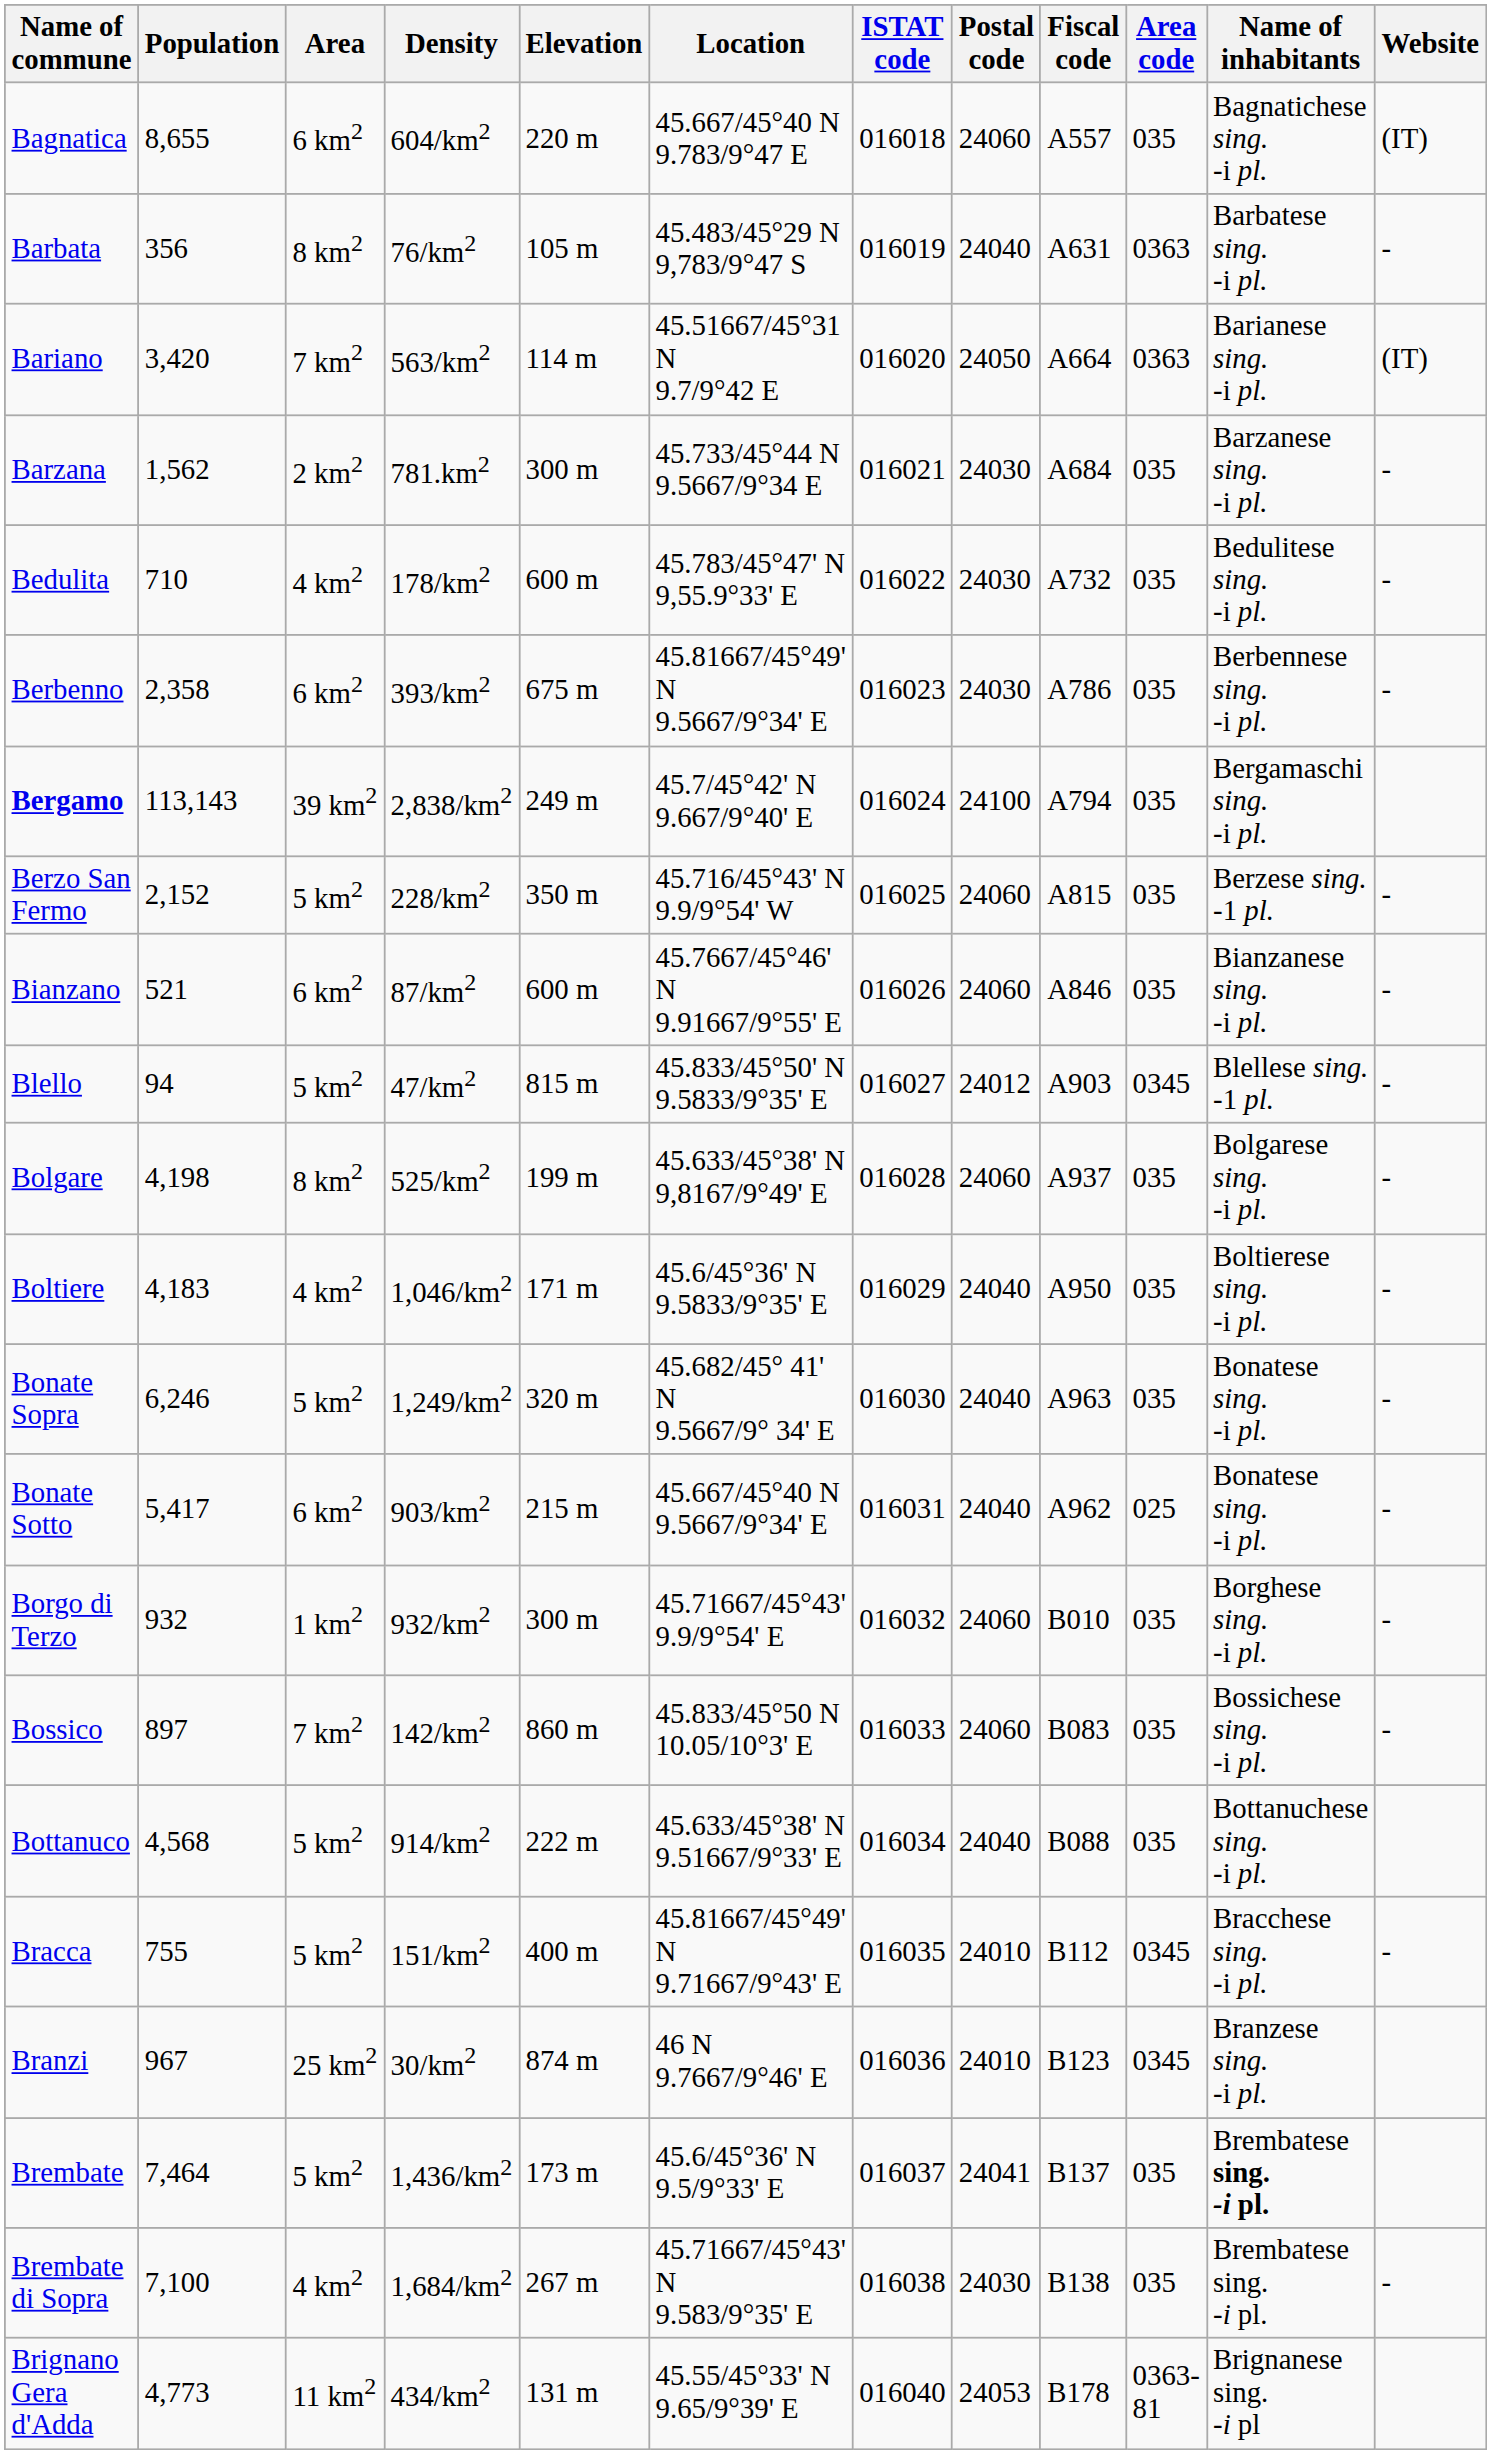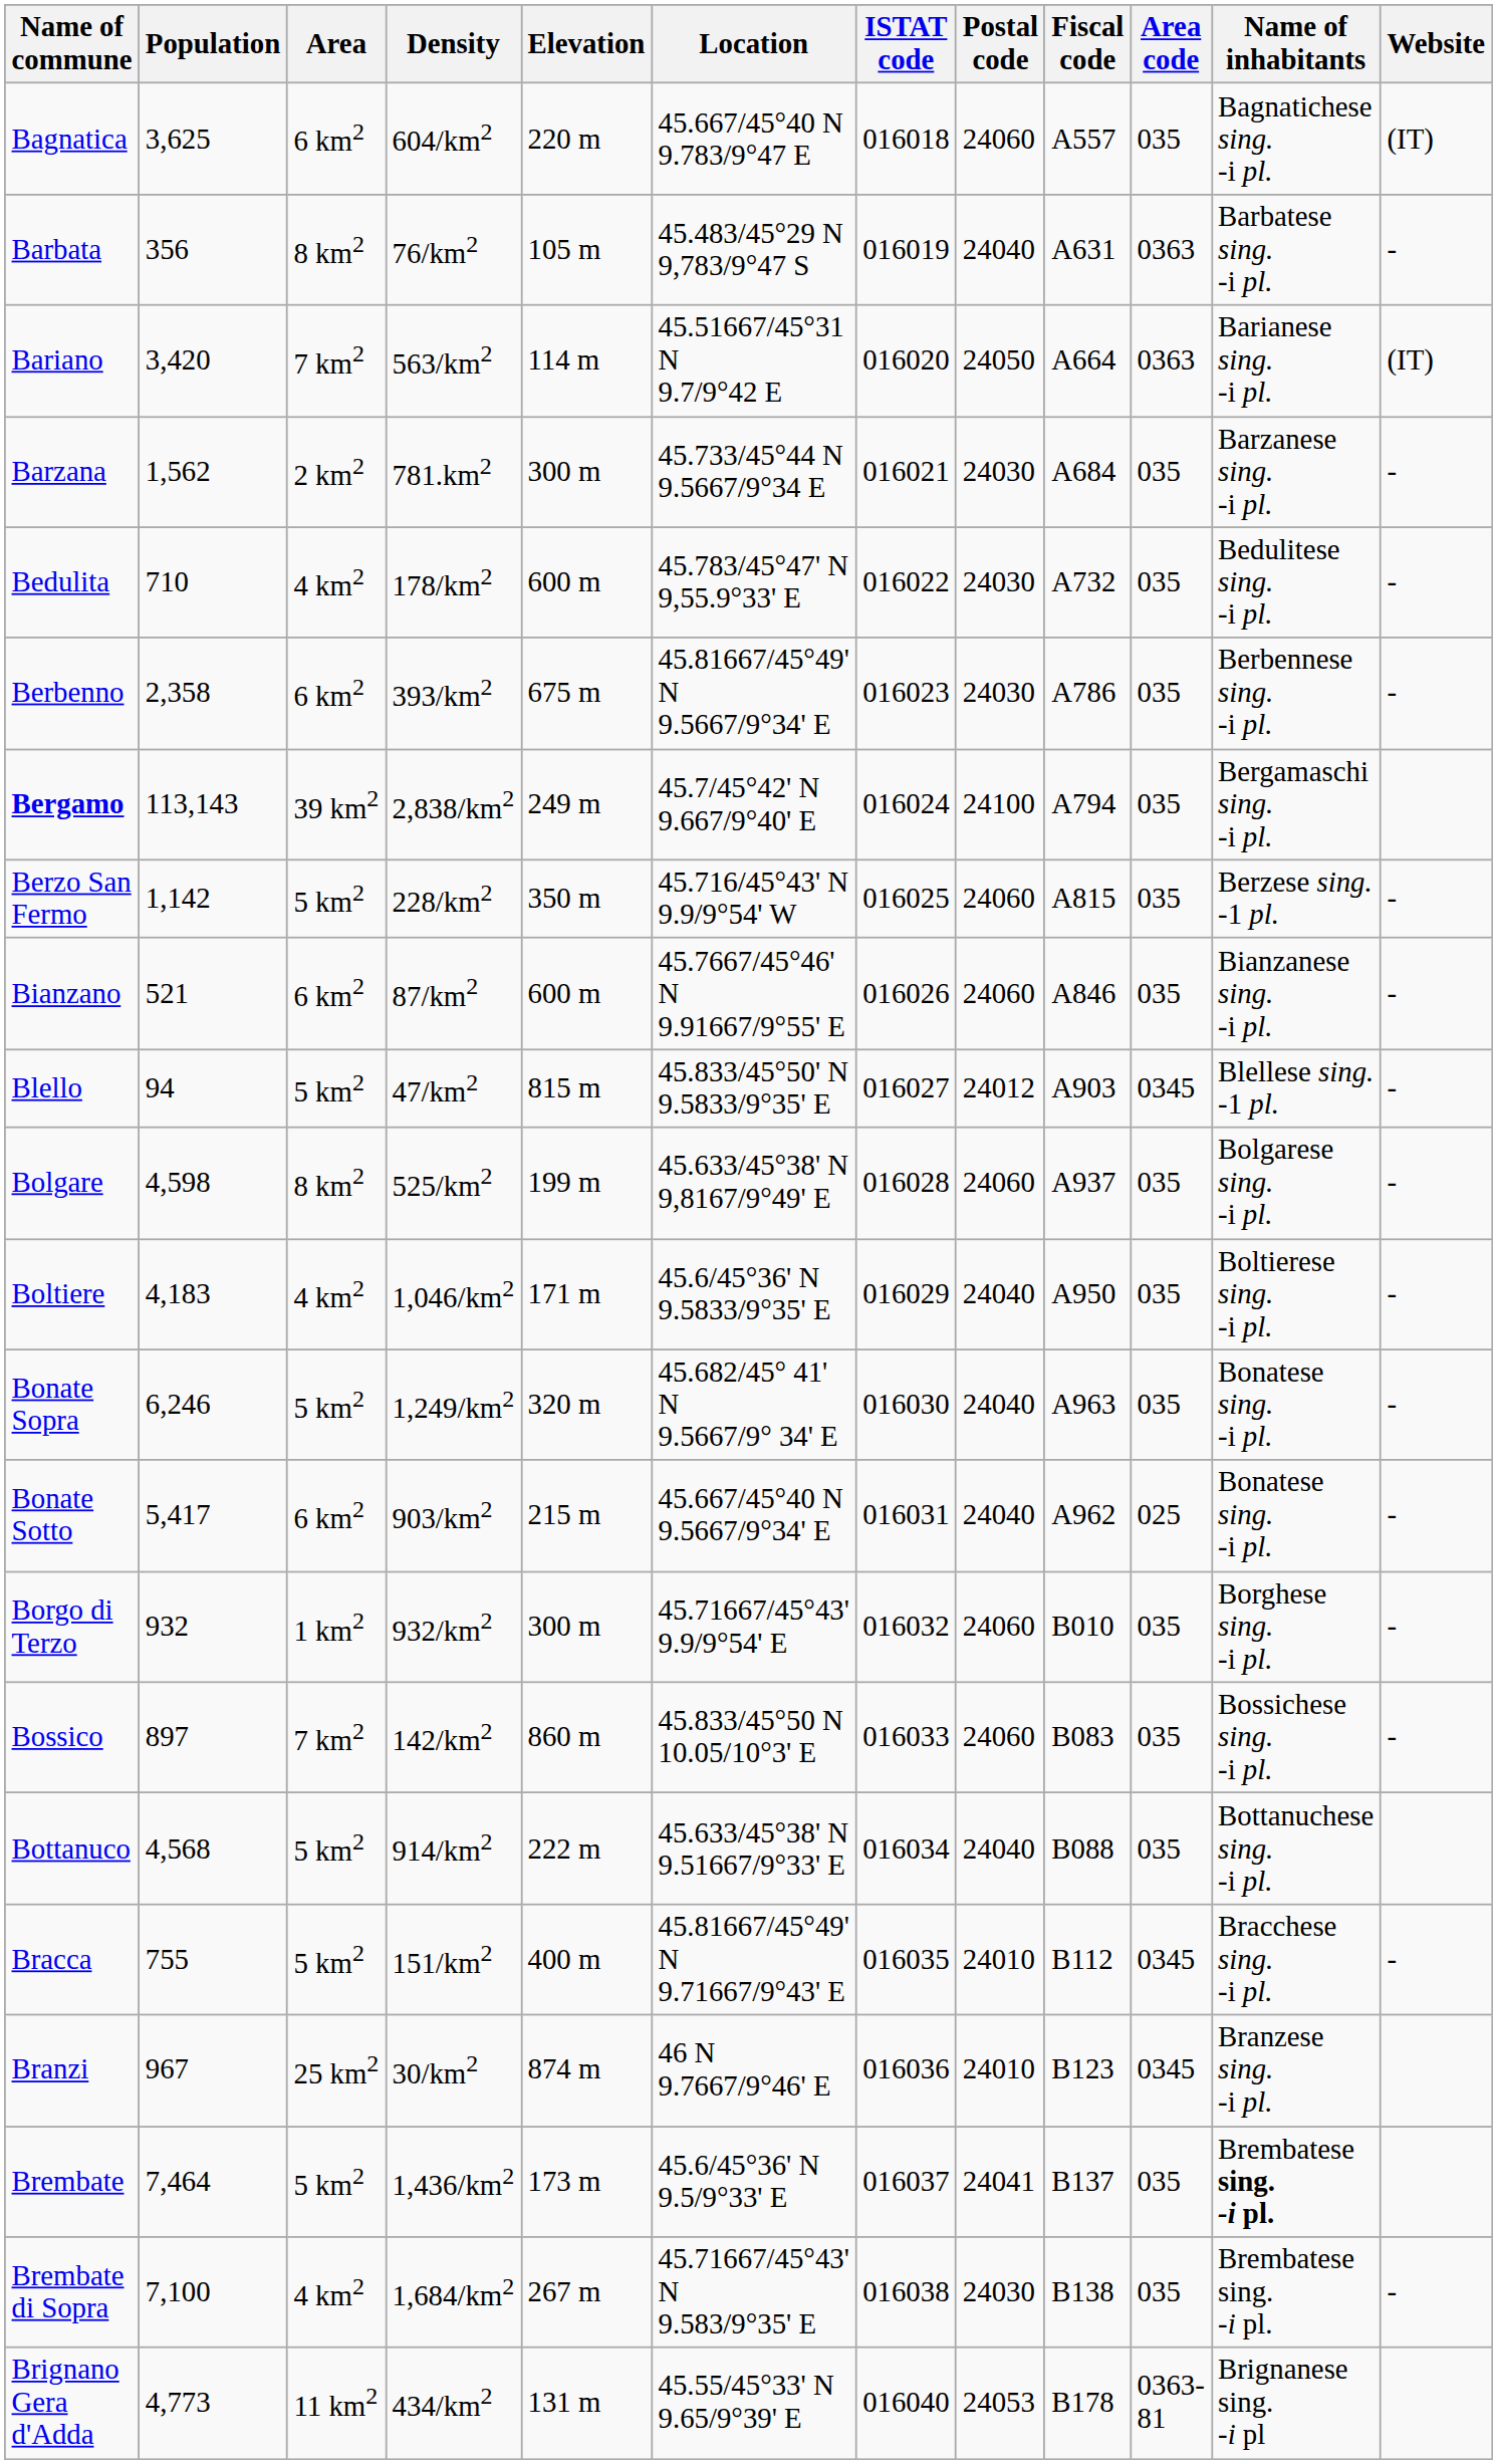Bagnatica | Population: 8,655 -> 3,625
Berzo San Fermo | Population: 2,152 -> 1,142
Bolgare | Population: 4,198 -> 4,598
